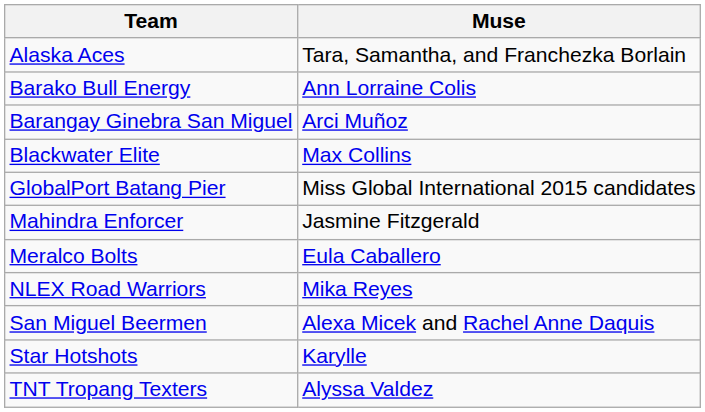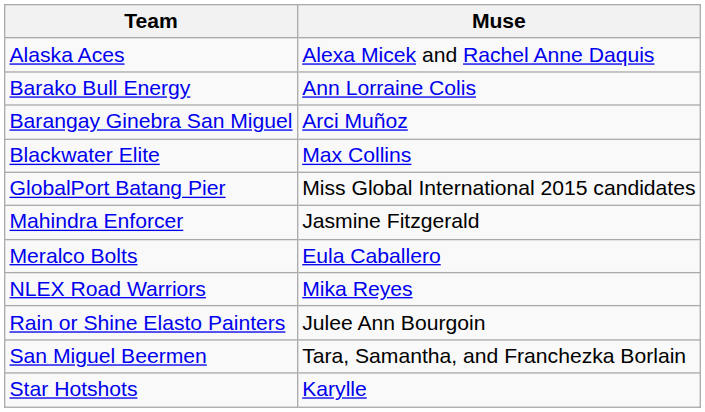Alaska Aces | Muse: Tara, Samantha, and Franchezka Borlain -> Alexa Micek and Rachel Anne Daquis
+ row: Rain or Shine Elasto Painters | Julee Ann Bourgoin
San Miguel Beermen | Muse: Alexa Micek and Rachel Anne Daquis -> Tara, Samantha, and Franchezka Borlain
- row: TNT Tropang Texters | Alyssa Valdez
